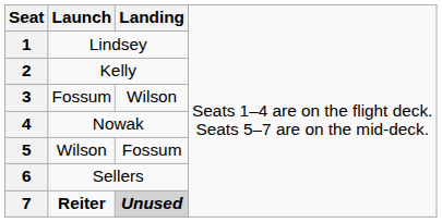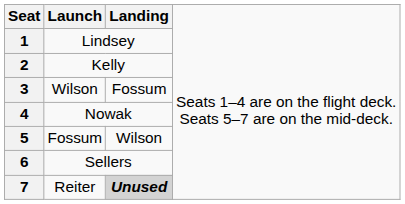3 | column 2: Fossum -> Wilson
3 | column 3: Wilson -> Fossum
5 | column 2: Wilson -> Fossum
5 | column 3: Fossum -> Wilson
7 | column 2: bold -> normal
